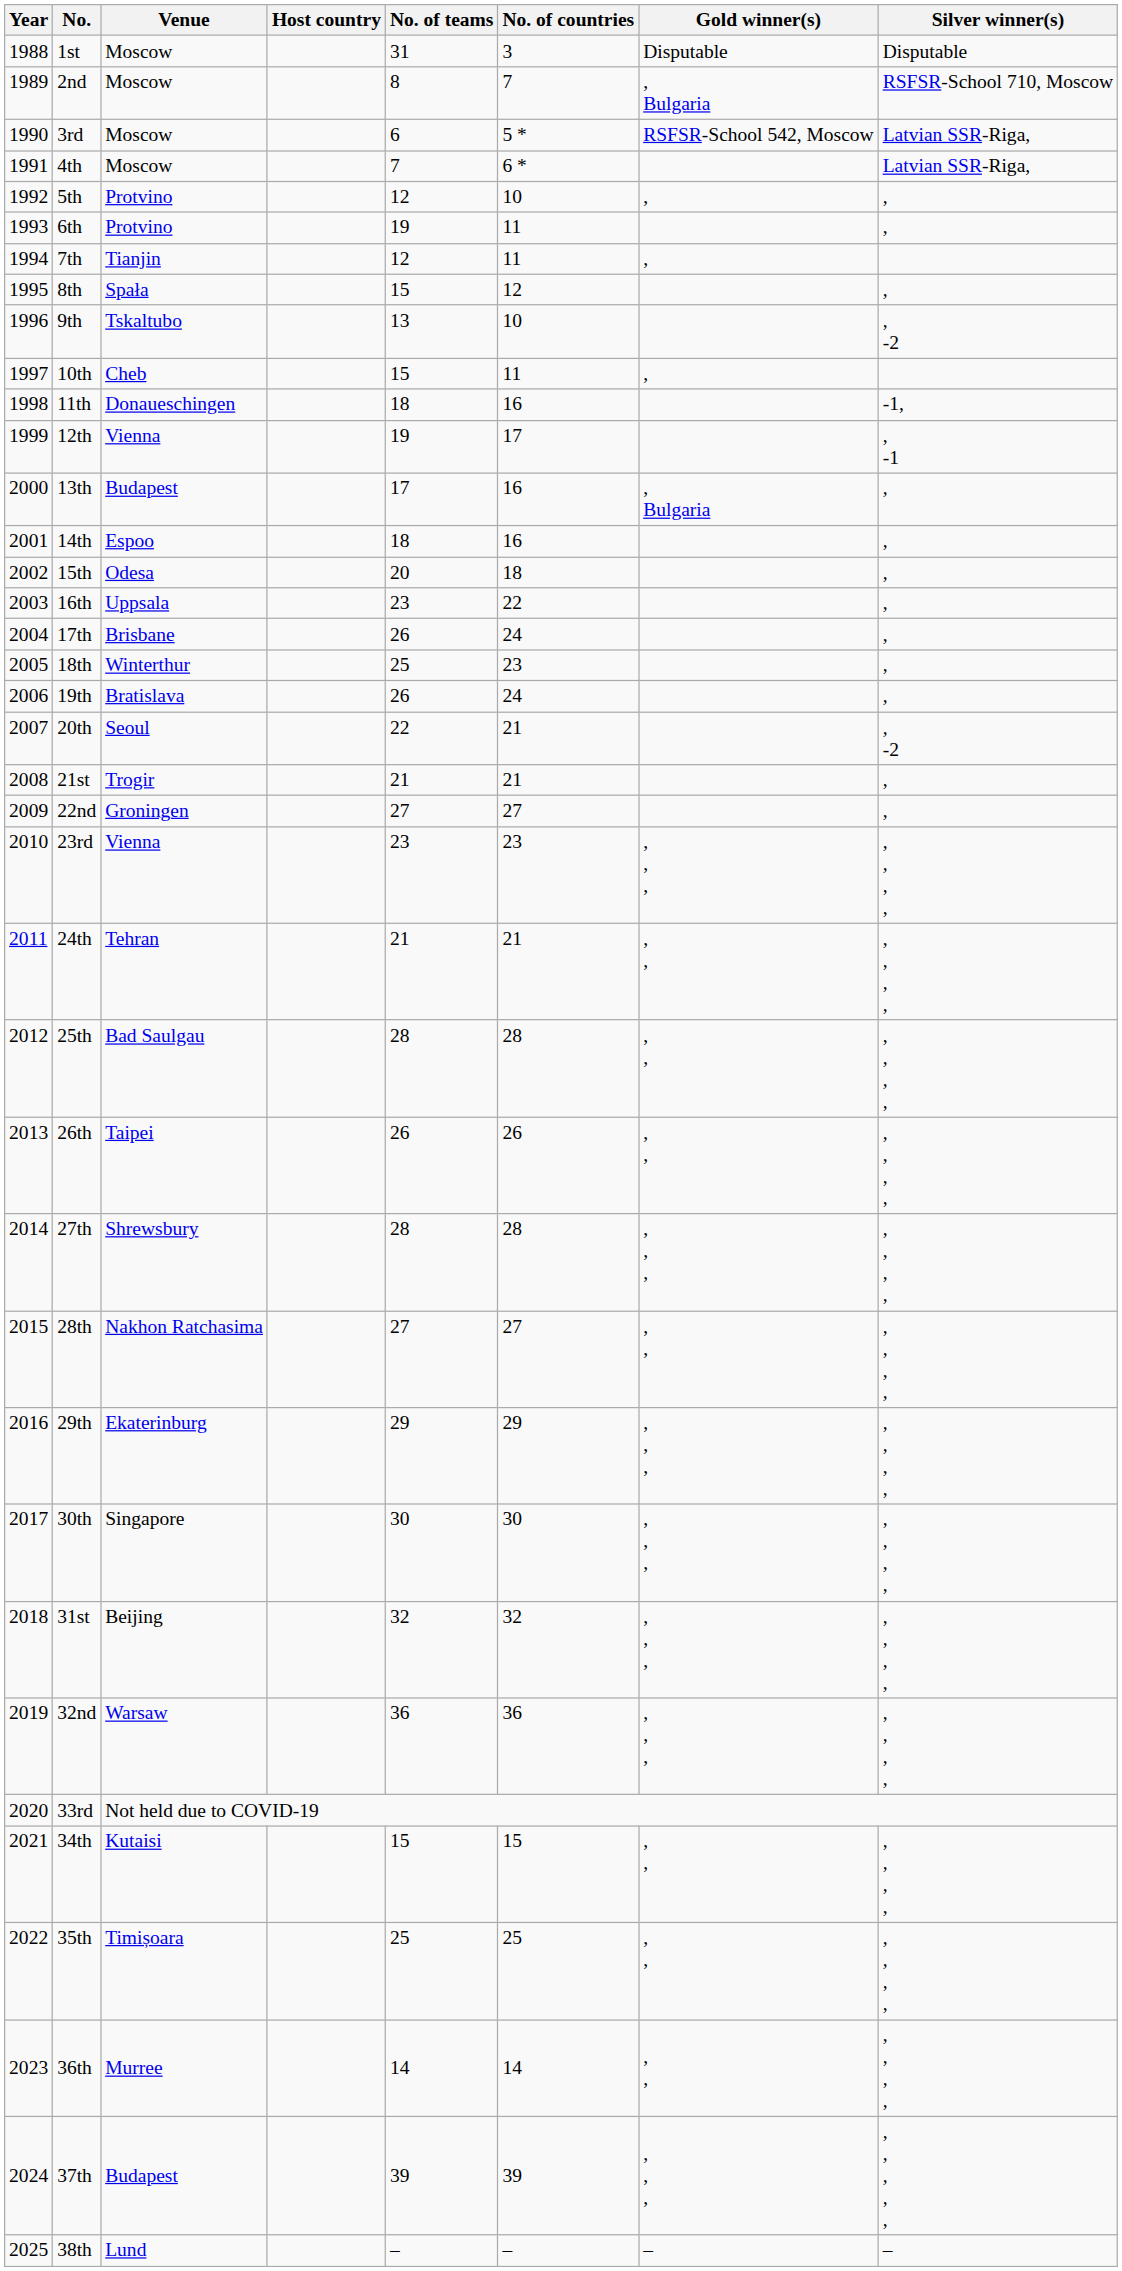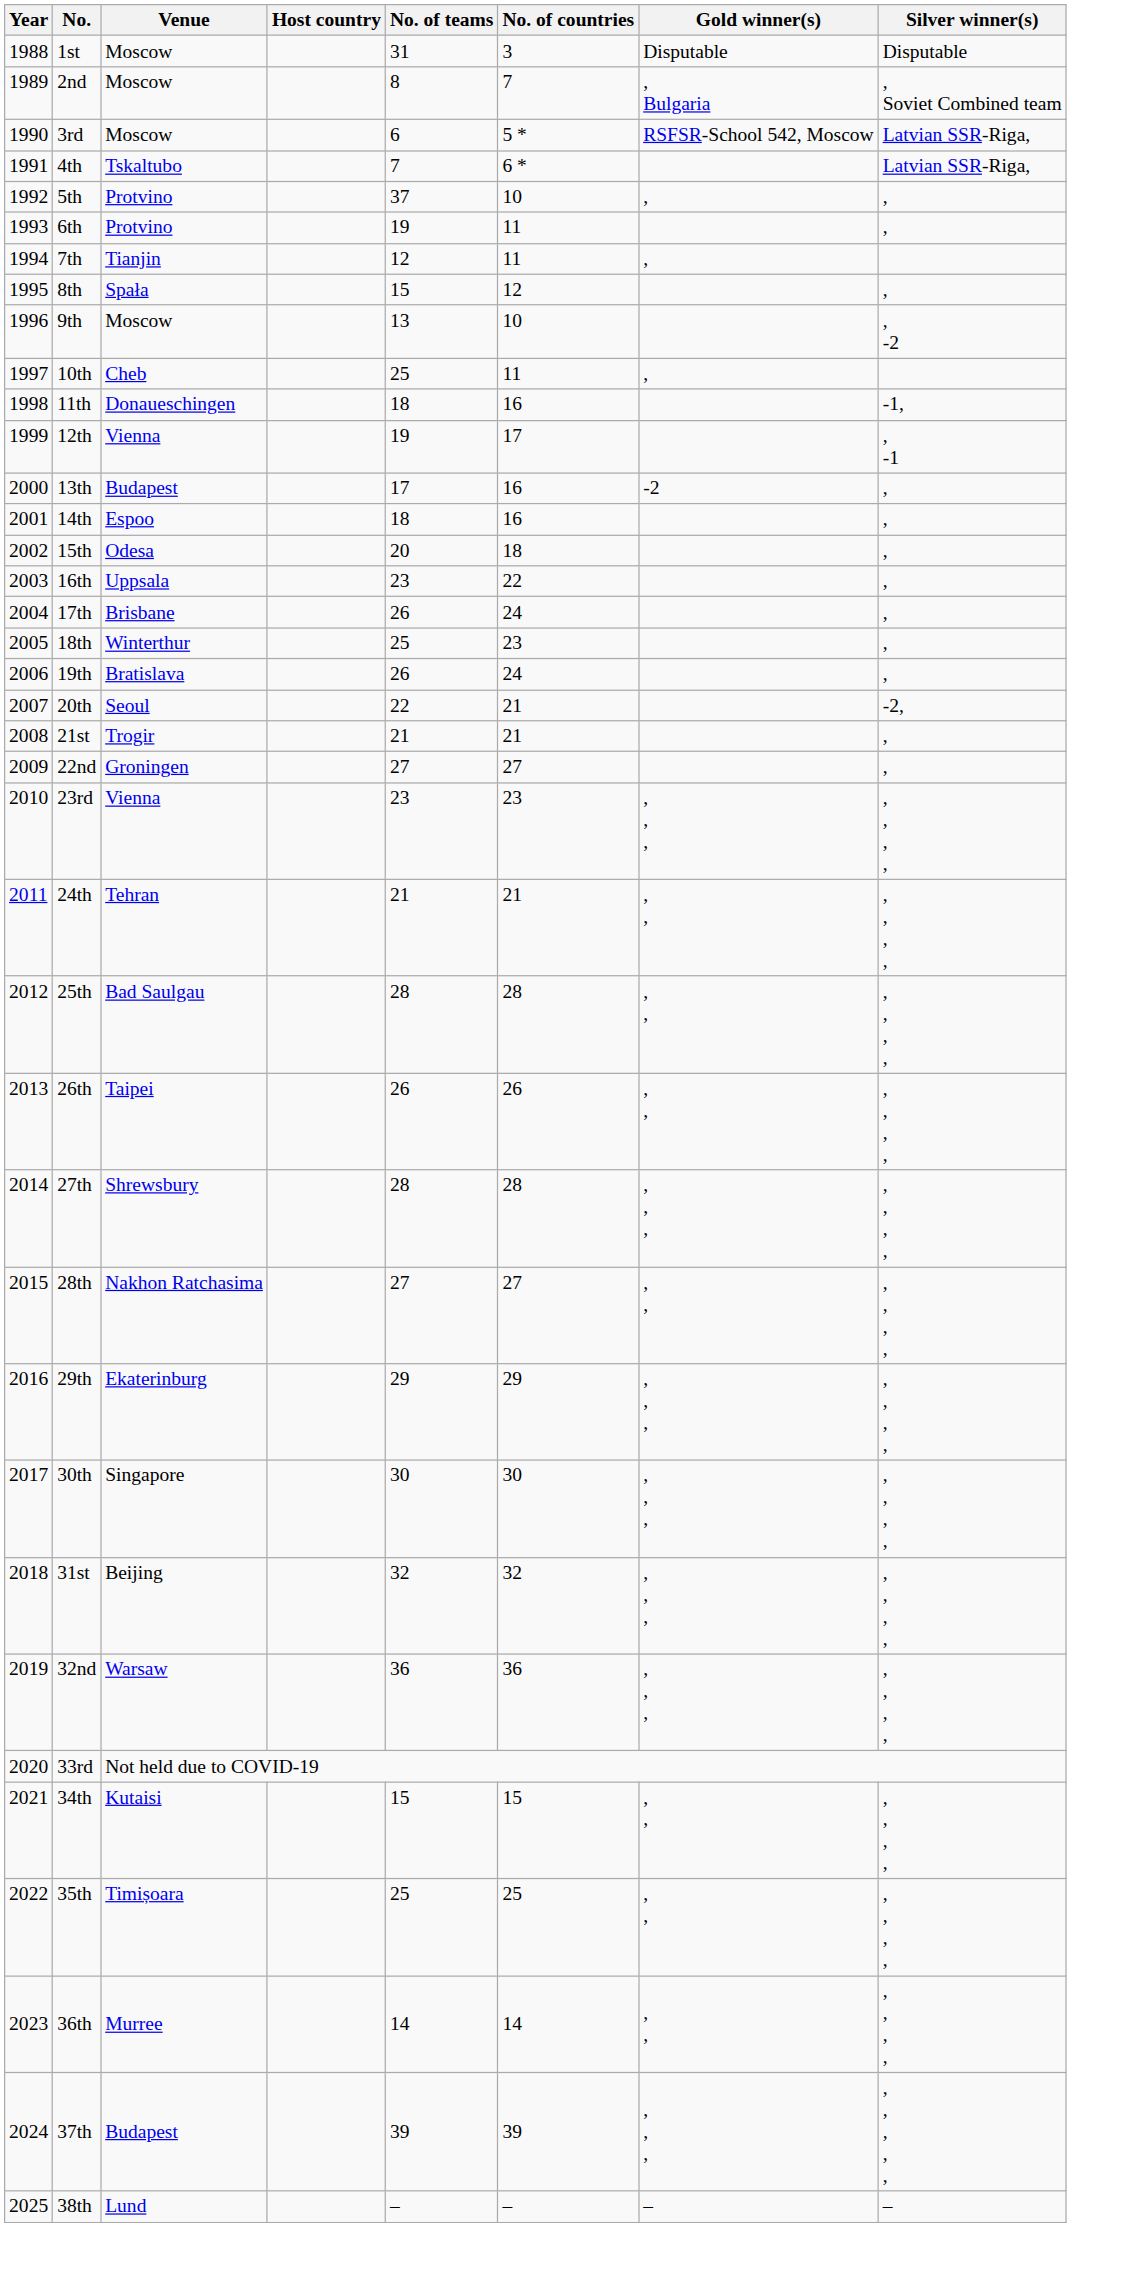2nd | Silver winner(s): RSFSR-School 710, Moscow -> , Soviet Combined team
4th | Venue: Moscow -> Tskaltubo
5th | No. of teams: 12 -> 37
9th | Venue: Tskaltubo -> Moscow
10th | No. of teams: 15 -> 25
13th | Gold winner(s): , Bulgaria -> -2
20th | Silver winner(s): , -2 -> -2,
